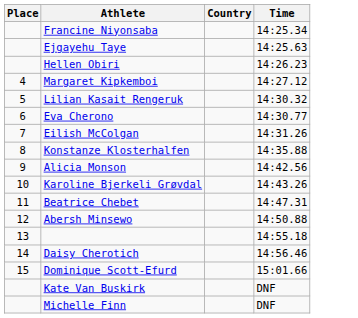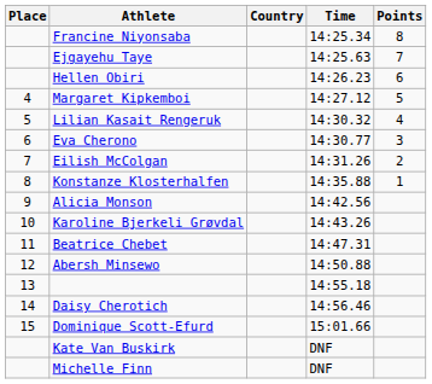+ column: Points | 8 | 7 | 6 | 5 | 4 | 3 | 2 | 1
